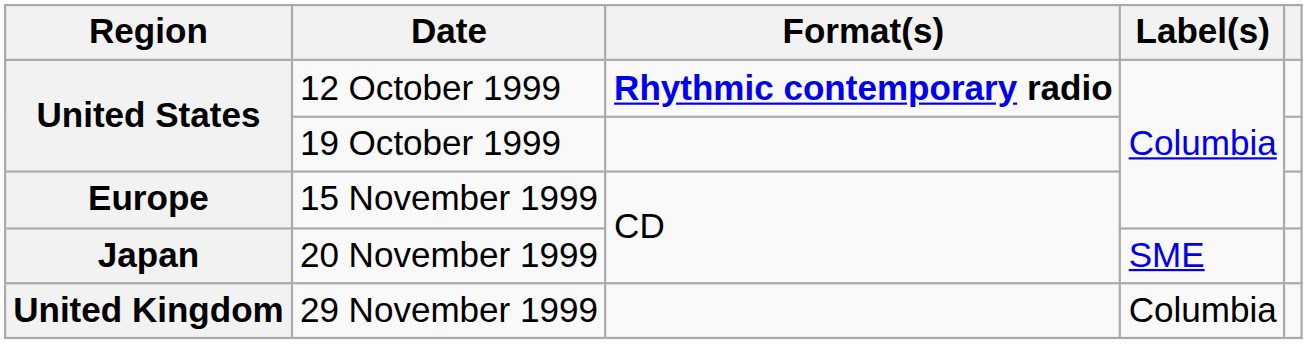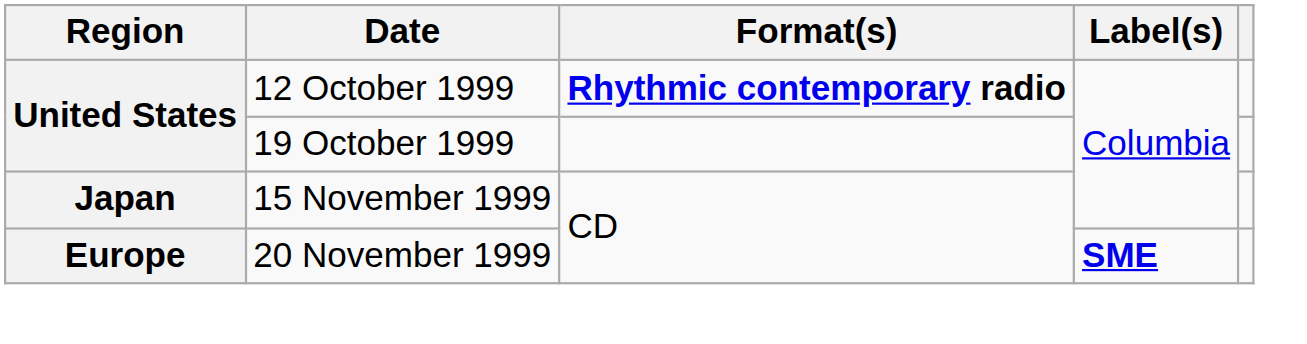15 November 1999 | Region: Europe -> Japan
20 November 1999 | Region: Japan -> Europe
20 November 1999 | Label(s): normal -> bold
- row: United Kingdom | 29 November 1999 | Columbia
